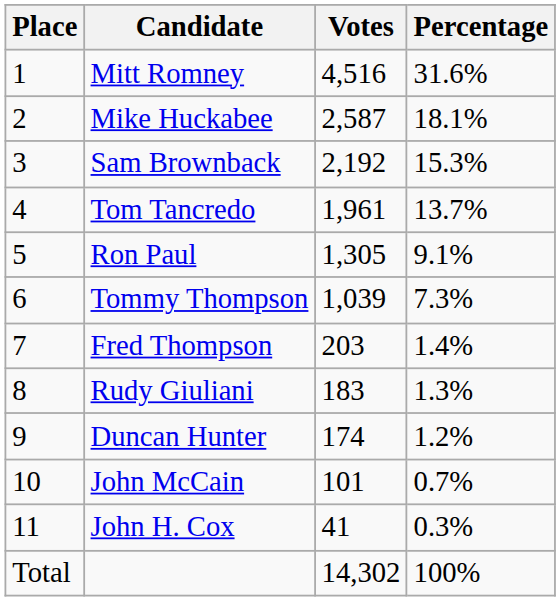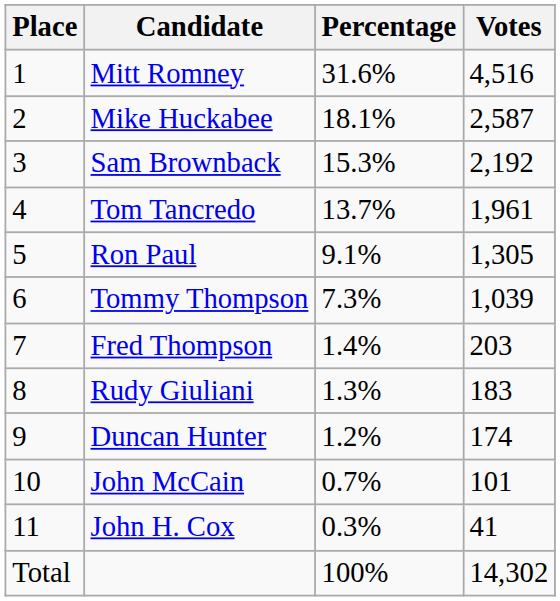columns swapped: Votes <-> Percentage
